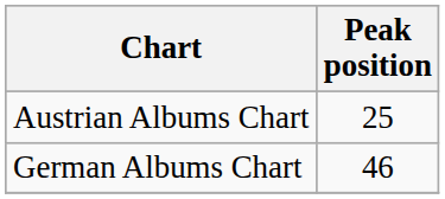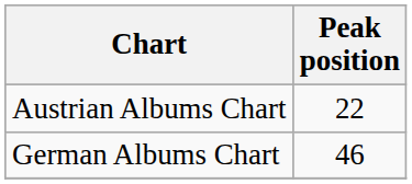Austrian Albums Chart | Peak position: 25 -> 22
